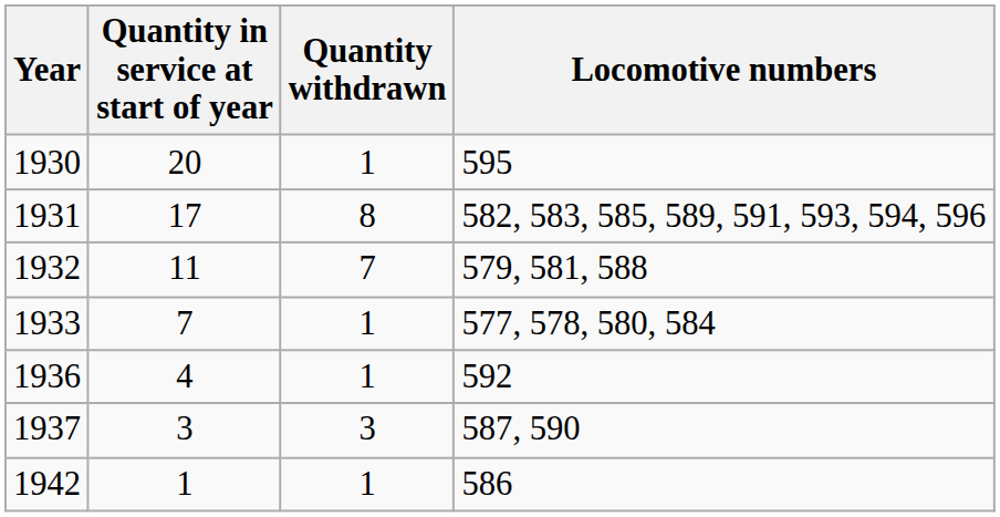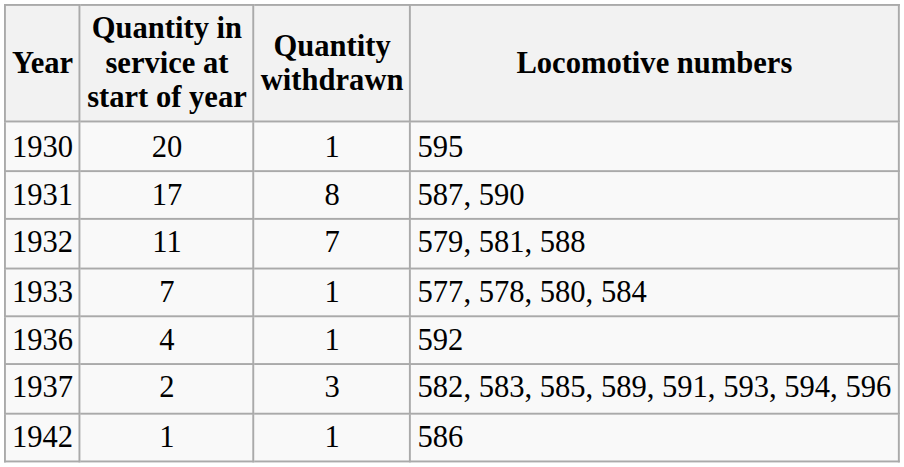1931 | Locomotive numbers: 582, 583, 585, 589, 591, 593, 594, 596 -> 587, 590
1937 | Quantity in service at start of year: 3 -> 2
1937 | Locomotive numbers: 587, 590 -> 582, 583, 585, 589, 591, 593, 594, 596
